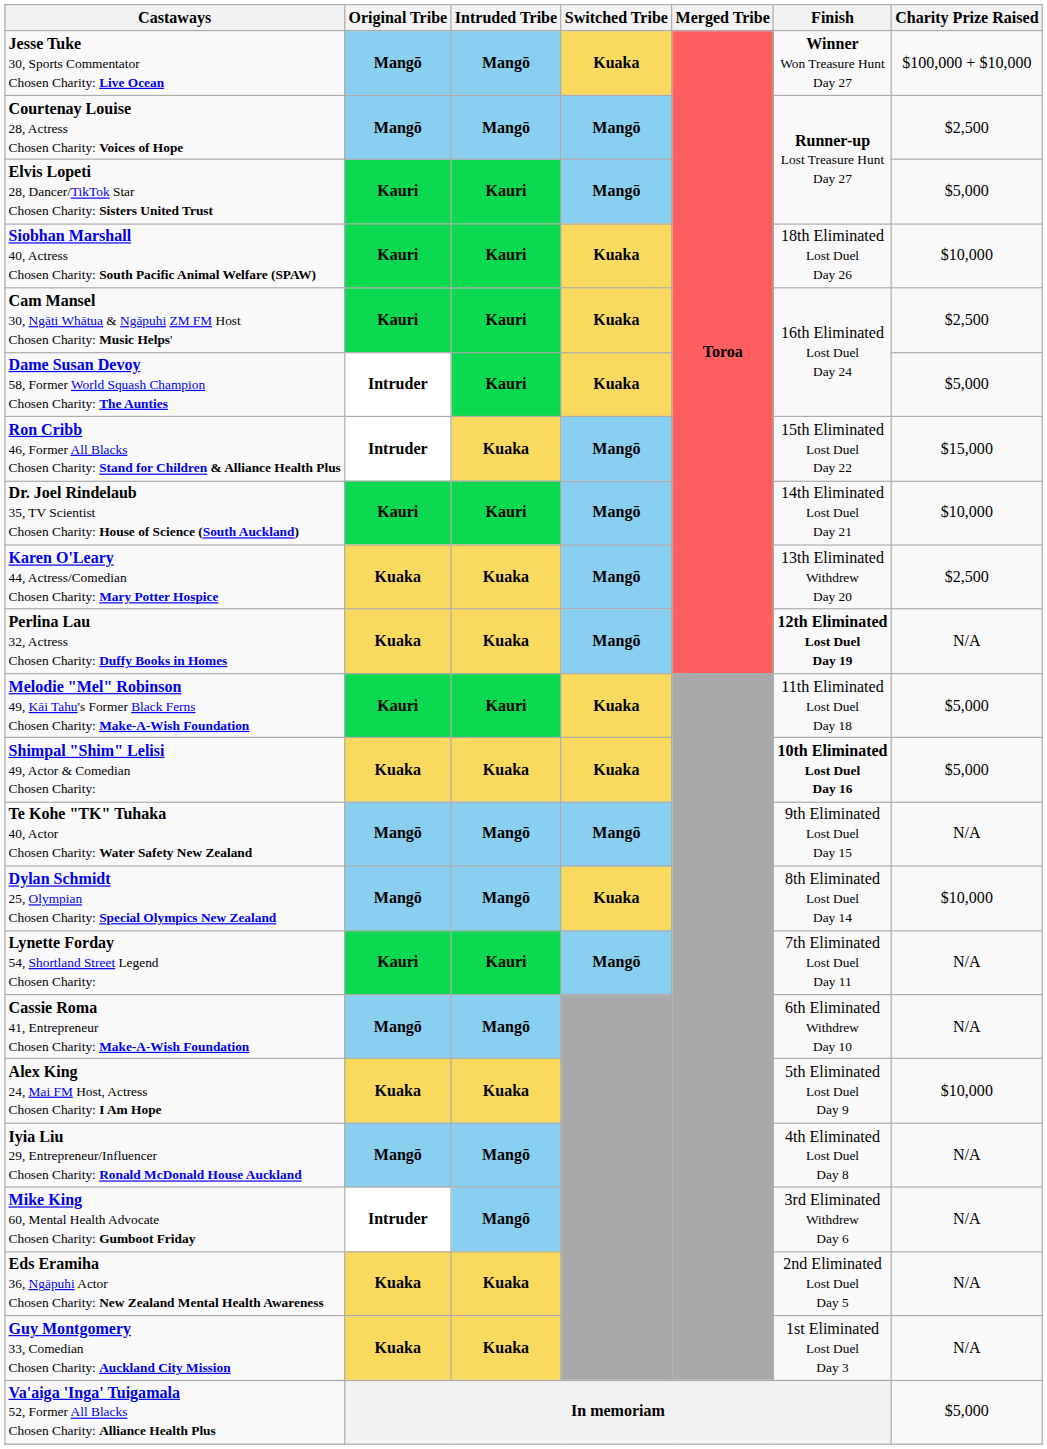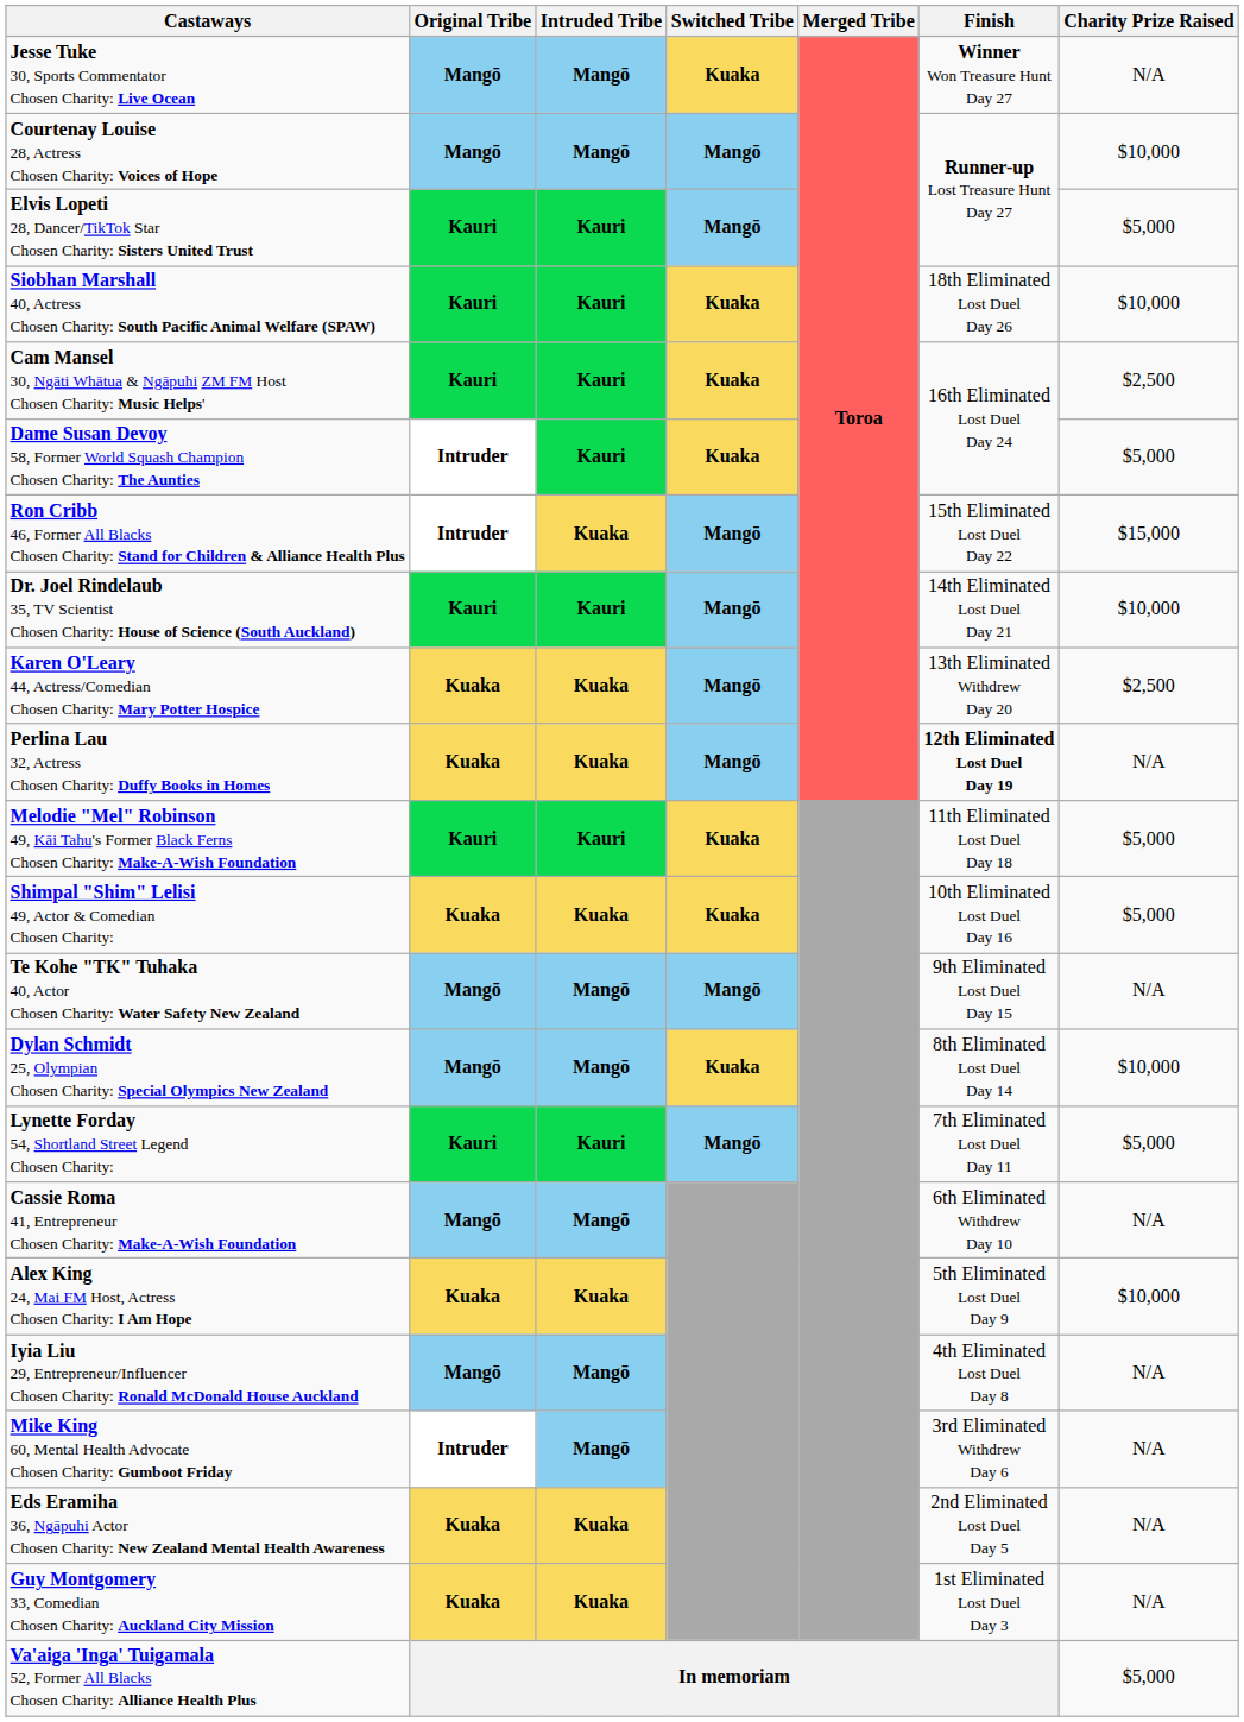Jesse Tuke 30, Sports Commentator Chosen Charity: Live Ocean | Charity Prize Raised: $100,000 + $10,000 -> N/A
Courtenay Louise 28, Actress Chosen Charity: Voices of Hope | Charity Prize Raised: $2,500 -> $10,000
Shimpal "Shim" Lelisi 49, Actor & Comedian Chosen Charity: | Finish: bold -> normal
Lynette Forday 54, Shortland Street Legend Chosen Charity: | Charity Prize Raised: N/A -> $5,000
